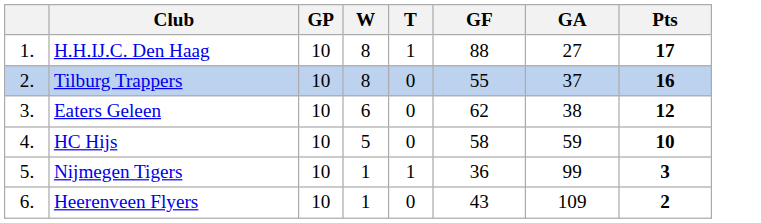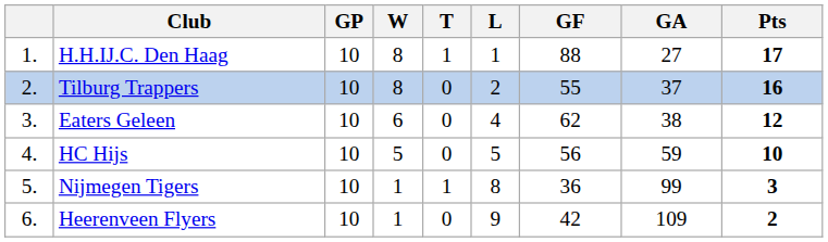+ column: L | 1 | 2 | 4 | 5 | 8 | 9
HC Hijs | GF: 58 -> 56
Heerenveen Flyers | GF: 43 -> 42
